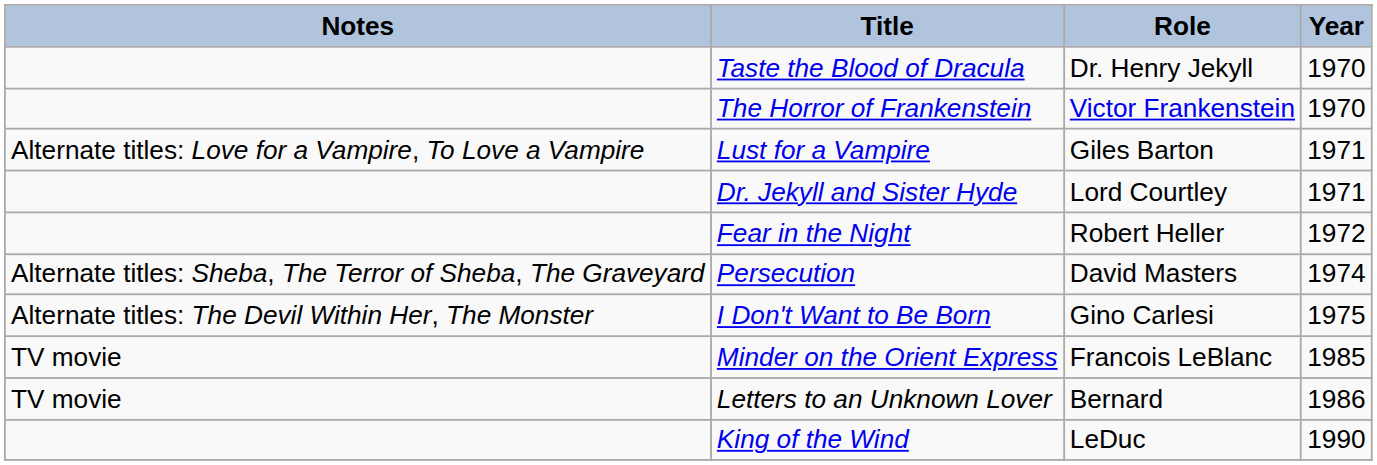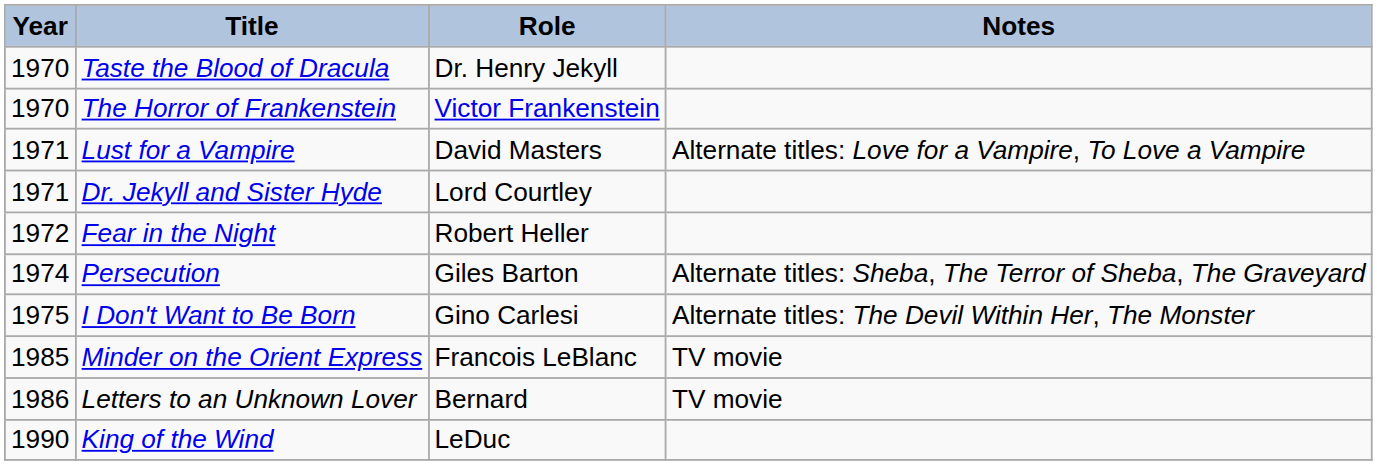columns swapped: Year <-> Notes
Lust for a Vampire | Role: Giles Barton -> David Masters
Persecution | Role: David Masters -> Giles Barton
